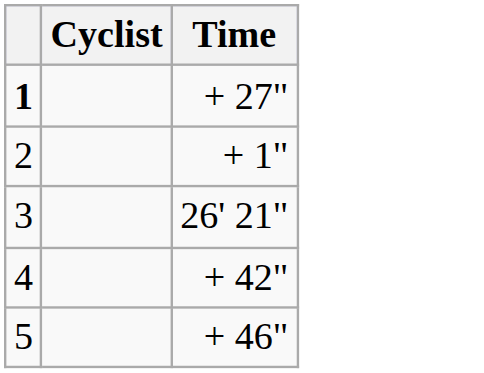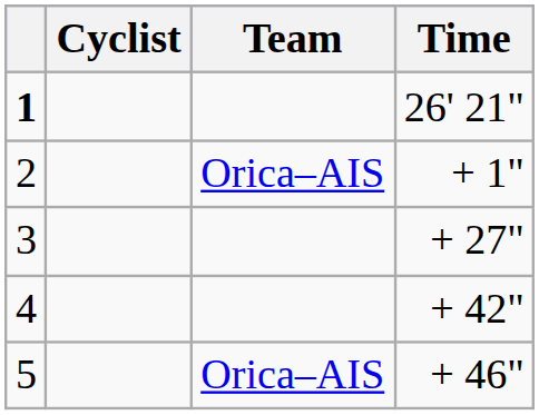+ column: Team | Orica–AIS | Orica–AIS
1 | Time: + 27" -> 26' 21"
3 | Time: 26' 21" -> + 27"
